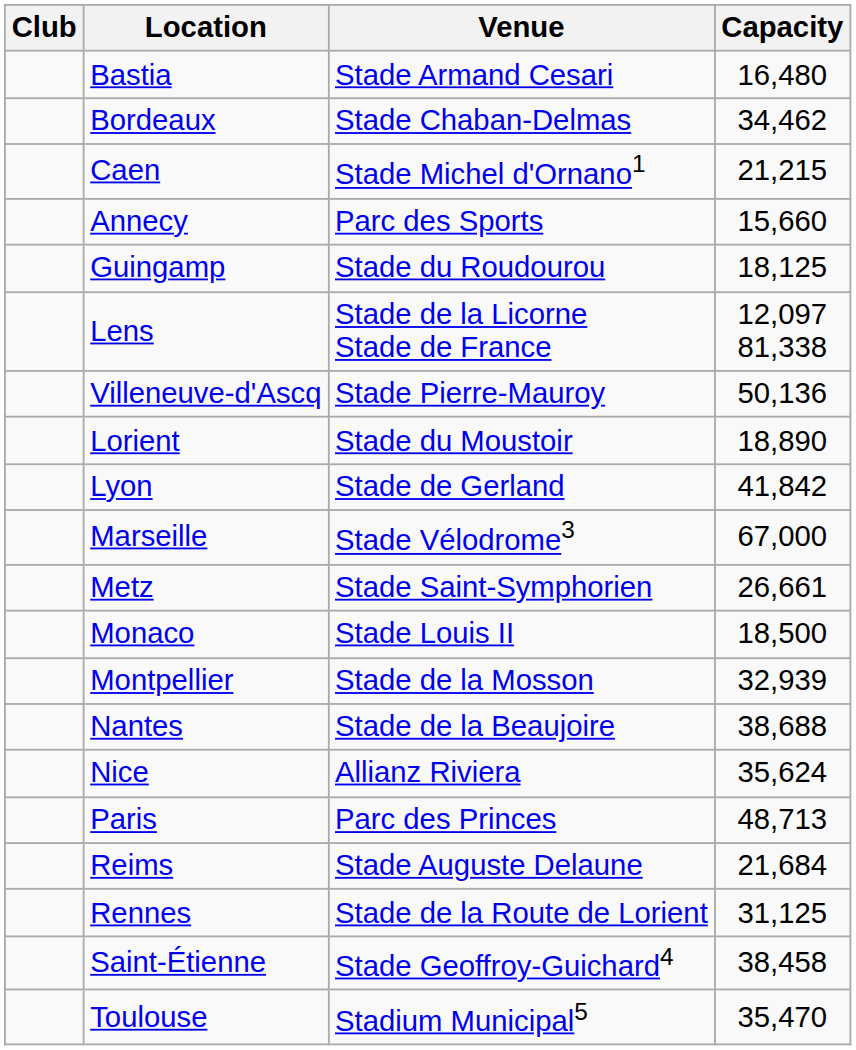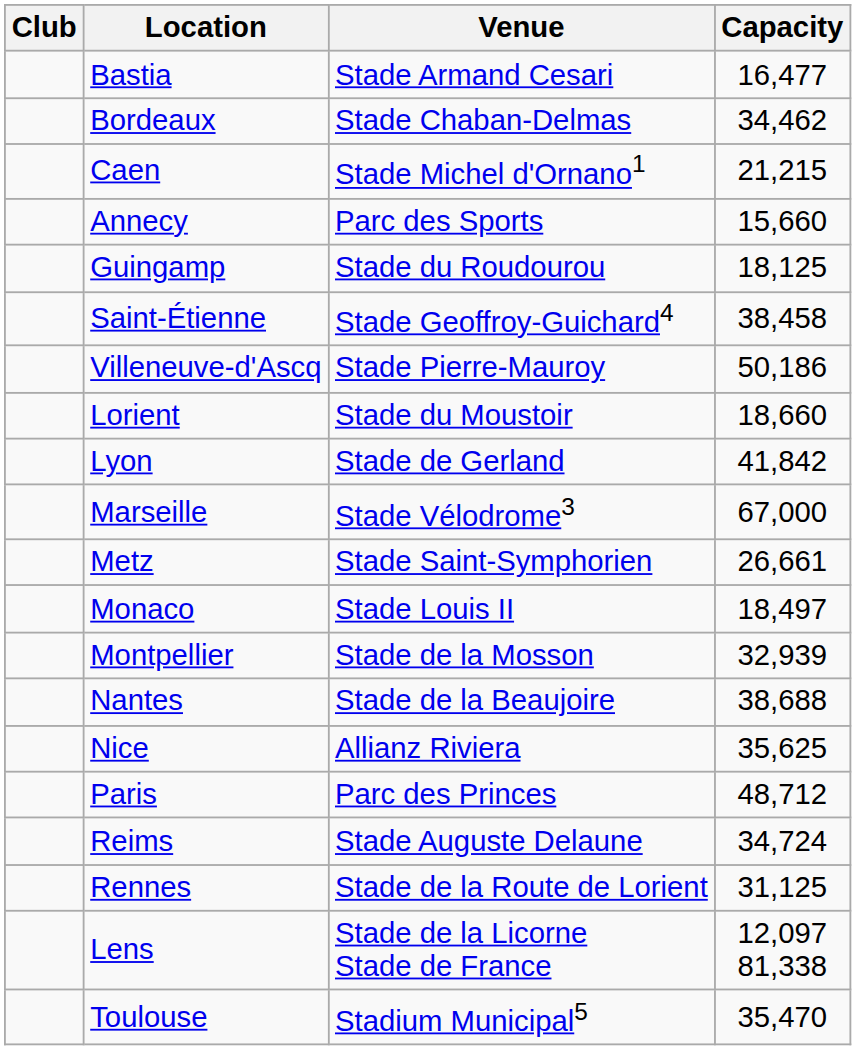Bastia | Capacity: 16,480 -> 16,477
rows swapped: Lens <-> Saint-Étienne
Villeneuve-d'Ascq | Capacity: 50,136 -> 50,186
Lorient | Capacity: 18,890 -> 18,660
Monaco | Capacity: 18,500 -> 18,497
Nice | Capacity: 35,624 -> 35,625
Paris | Capacity: 48,713 -> 48,712
Reims | Capacity: 21,684 -> 34,724
